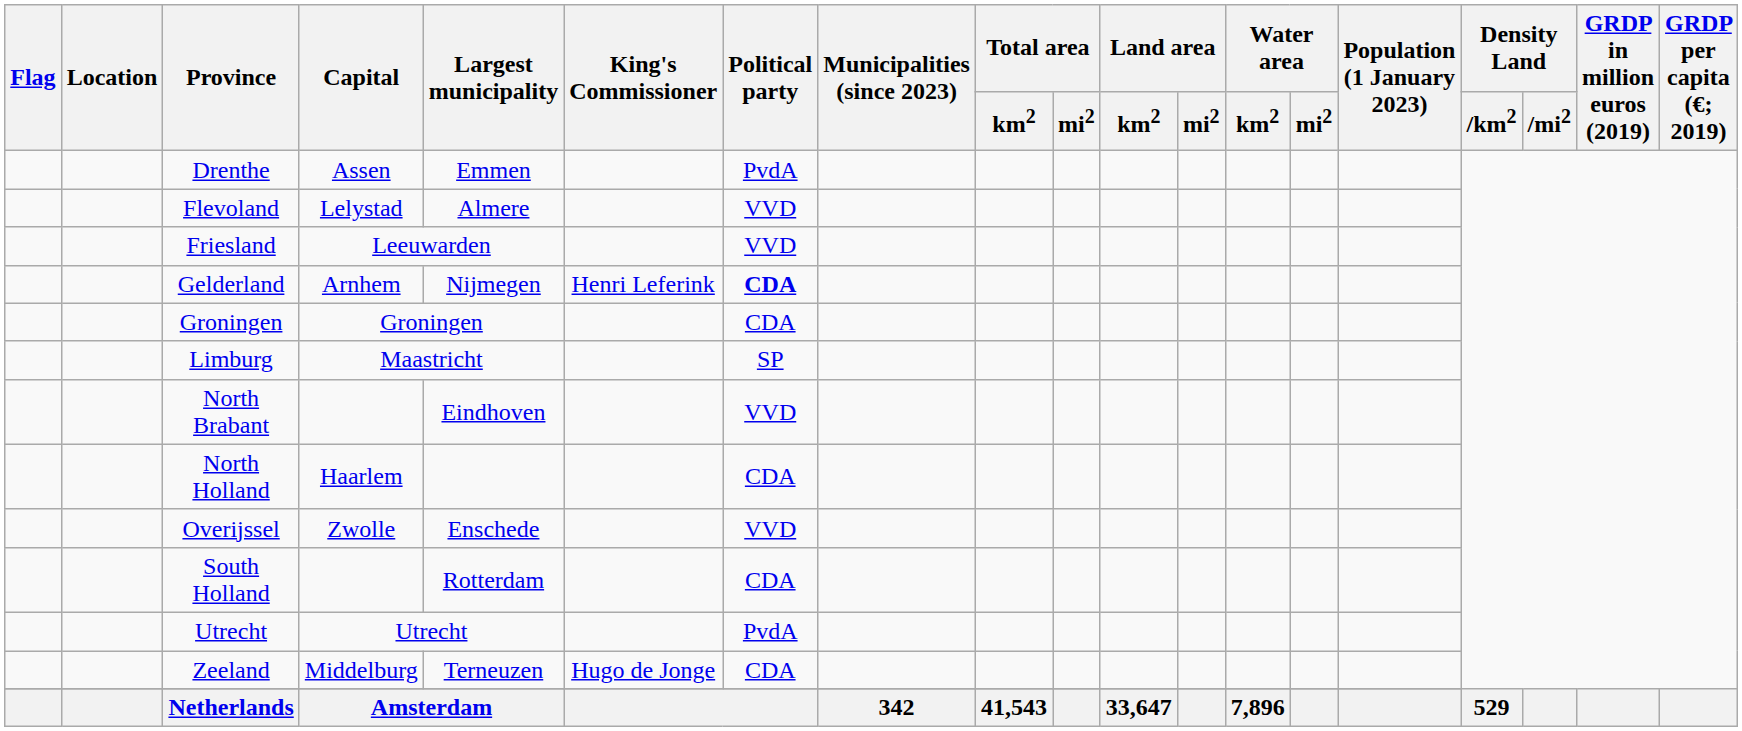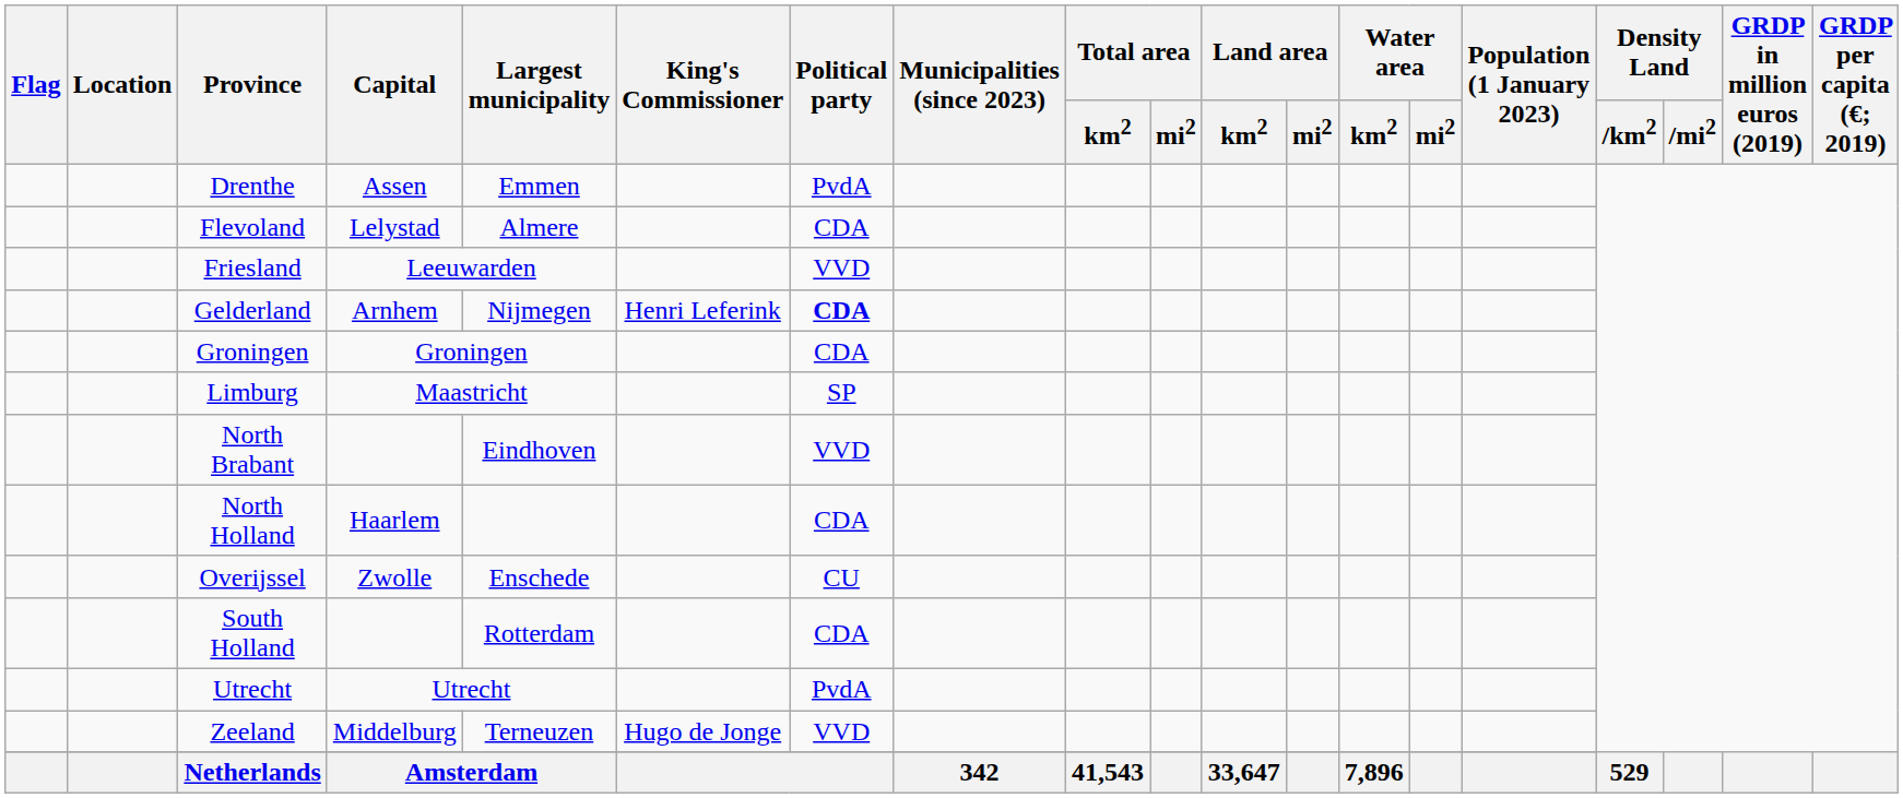Flevoland | Political party: VVD -> CDA
Overijssel | Political party: VVD -> CU
Zeeland | Political party: CDA -> VVD
